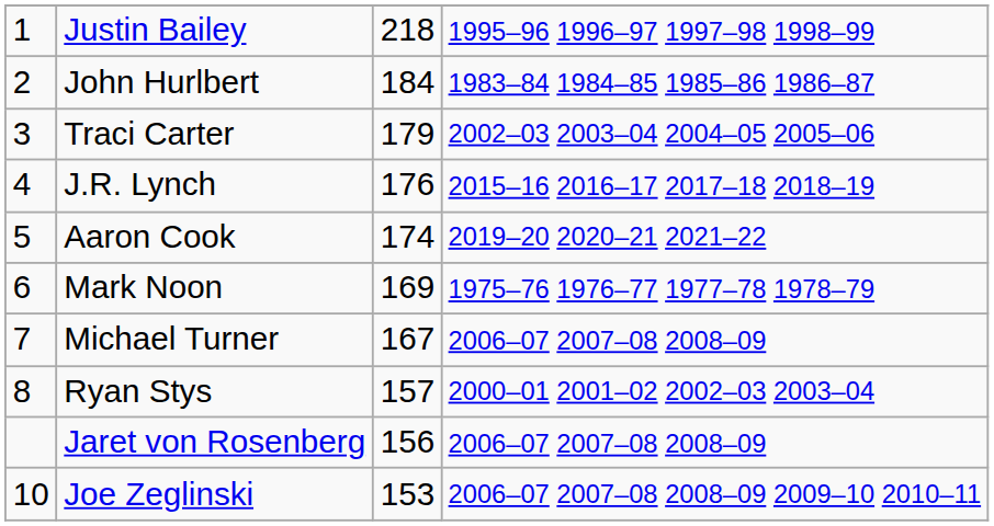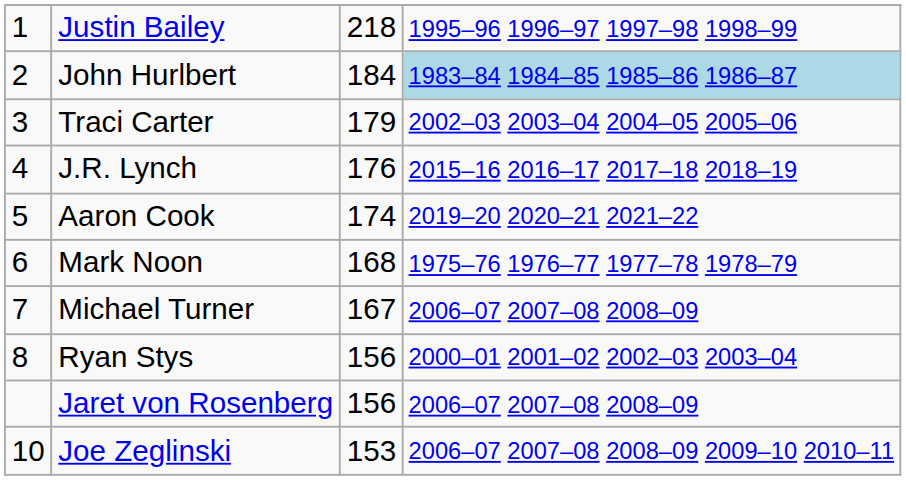John Hurlbert | column 4: no background -> lightblue background
Mark Noon | column 3: 169 -> 168
Ryan Stys | column 3: 157 -> 156
